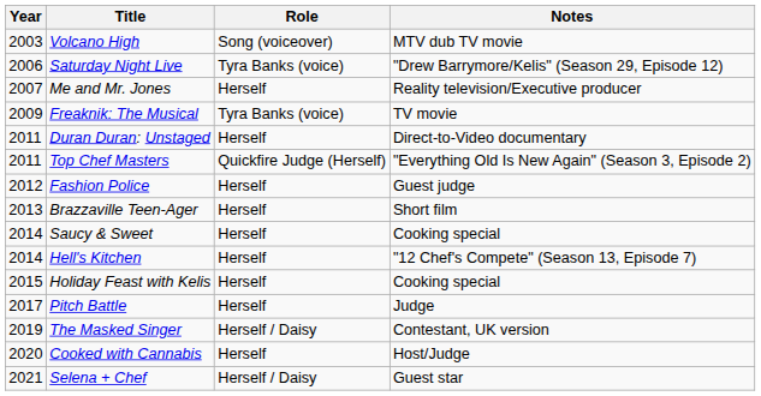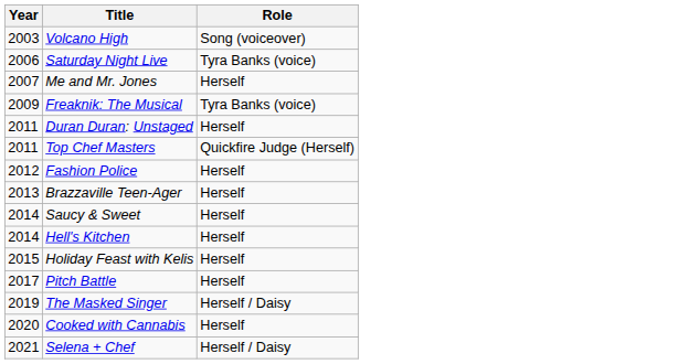- column: Notes | MTV dub TV movie | "Drew Barrymore/Kelis" (Season 29, Episode 12) | Reality television/Executive producer | TV movie | Direct-to-Video documentary | "Everything Old Is New Again" (Season 3, Episode 2) | Guest judge | Short film | Cooking special | "12 Chef's Compete" (Season 13, Episode 7) | Cooking special | Judge | Contestant, UK version | Host/Judge | Guest star
